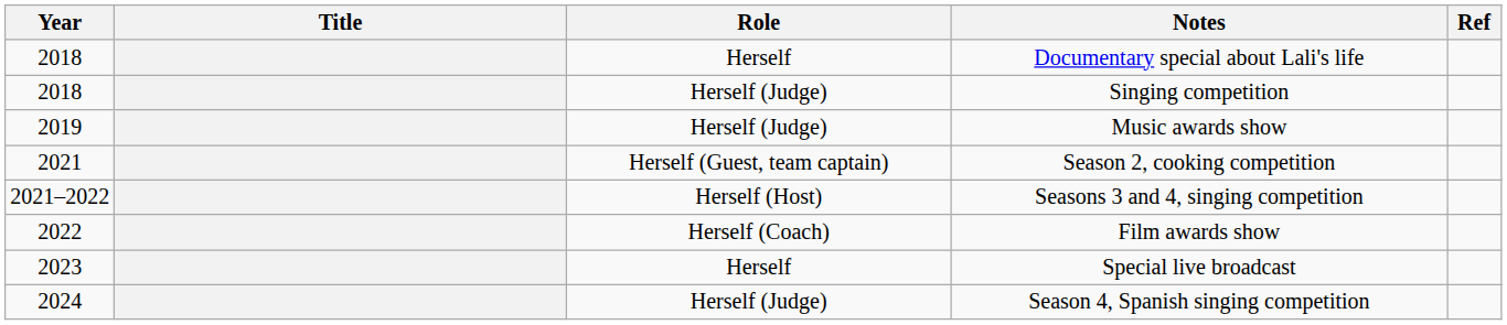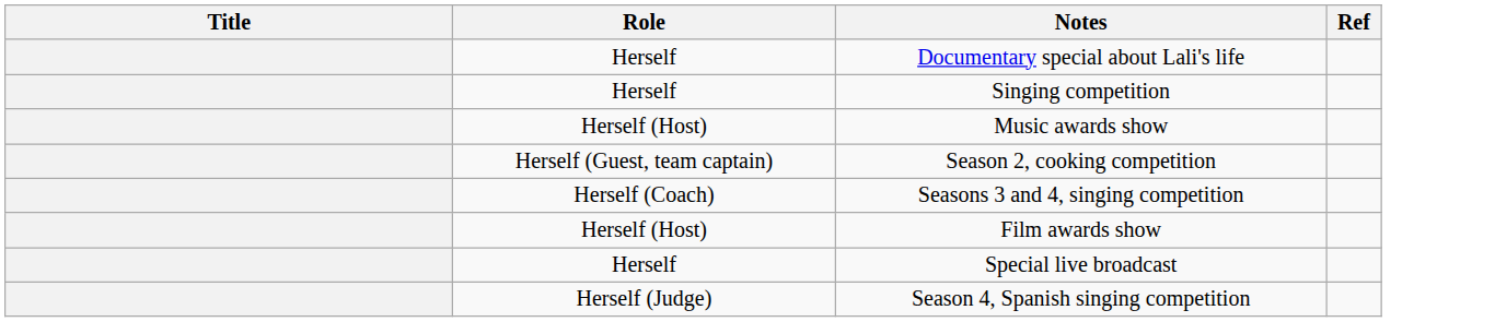- column: Year | 2018 | 2018 | 2019 | 2021 | 2021–2022 | 2022 | 2023 | 2024
Singing competition | Role: Herself (Judge) -> Herself
Music awards show | Role: Herself (Judge) -> Herself (Host)
Seasons 3 and 4, singing competition | Role: Herself (Host) -> Herself (Coach)
Film awards show | Role: Herself (Coach) -> Herself (Host)
